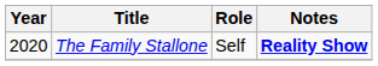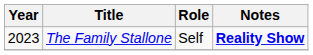The Family Stallone | Year: 2020 -> 2023
